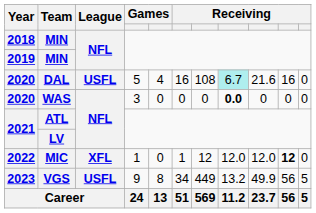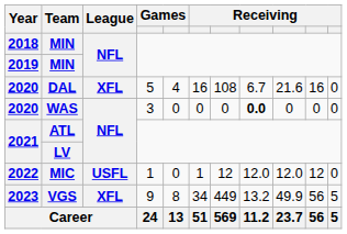DAL | League: USFL -> XFL
DAL | column 8: paleturquoise background -> no background
MIC | League: XFL -> USFL
MIC | column 10: bold -> normal
VGS | League: USFL -> XFL
